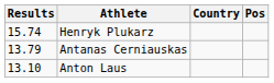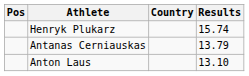columns swapped: Pos <-> Results
